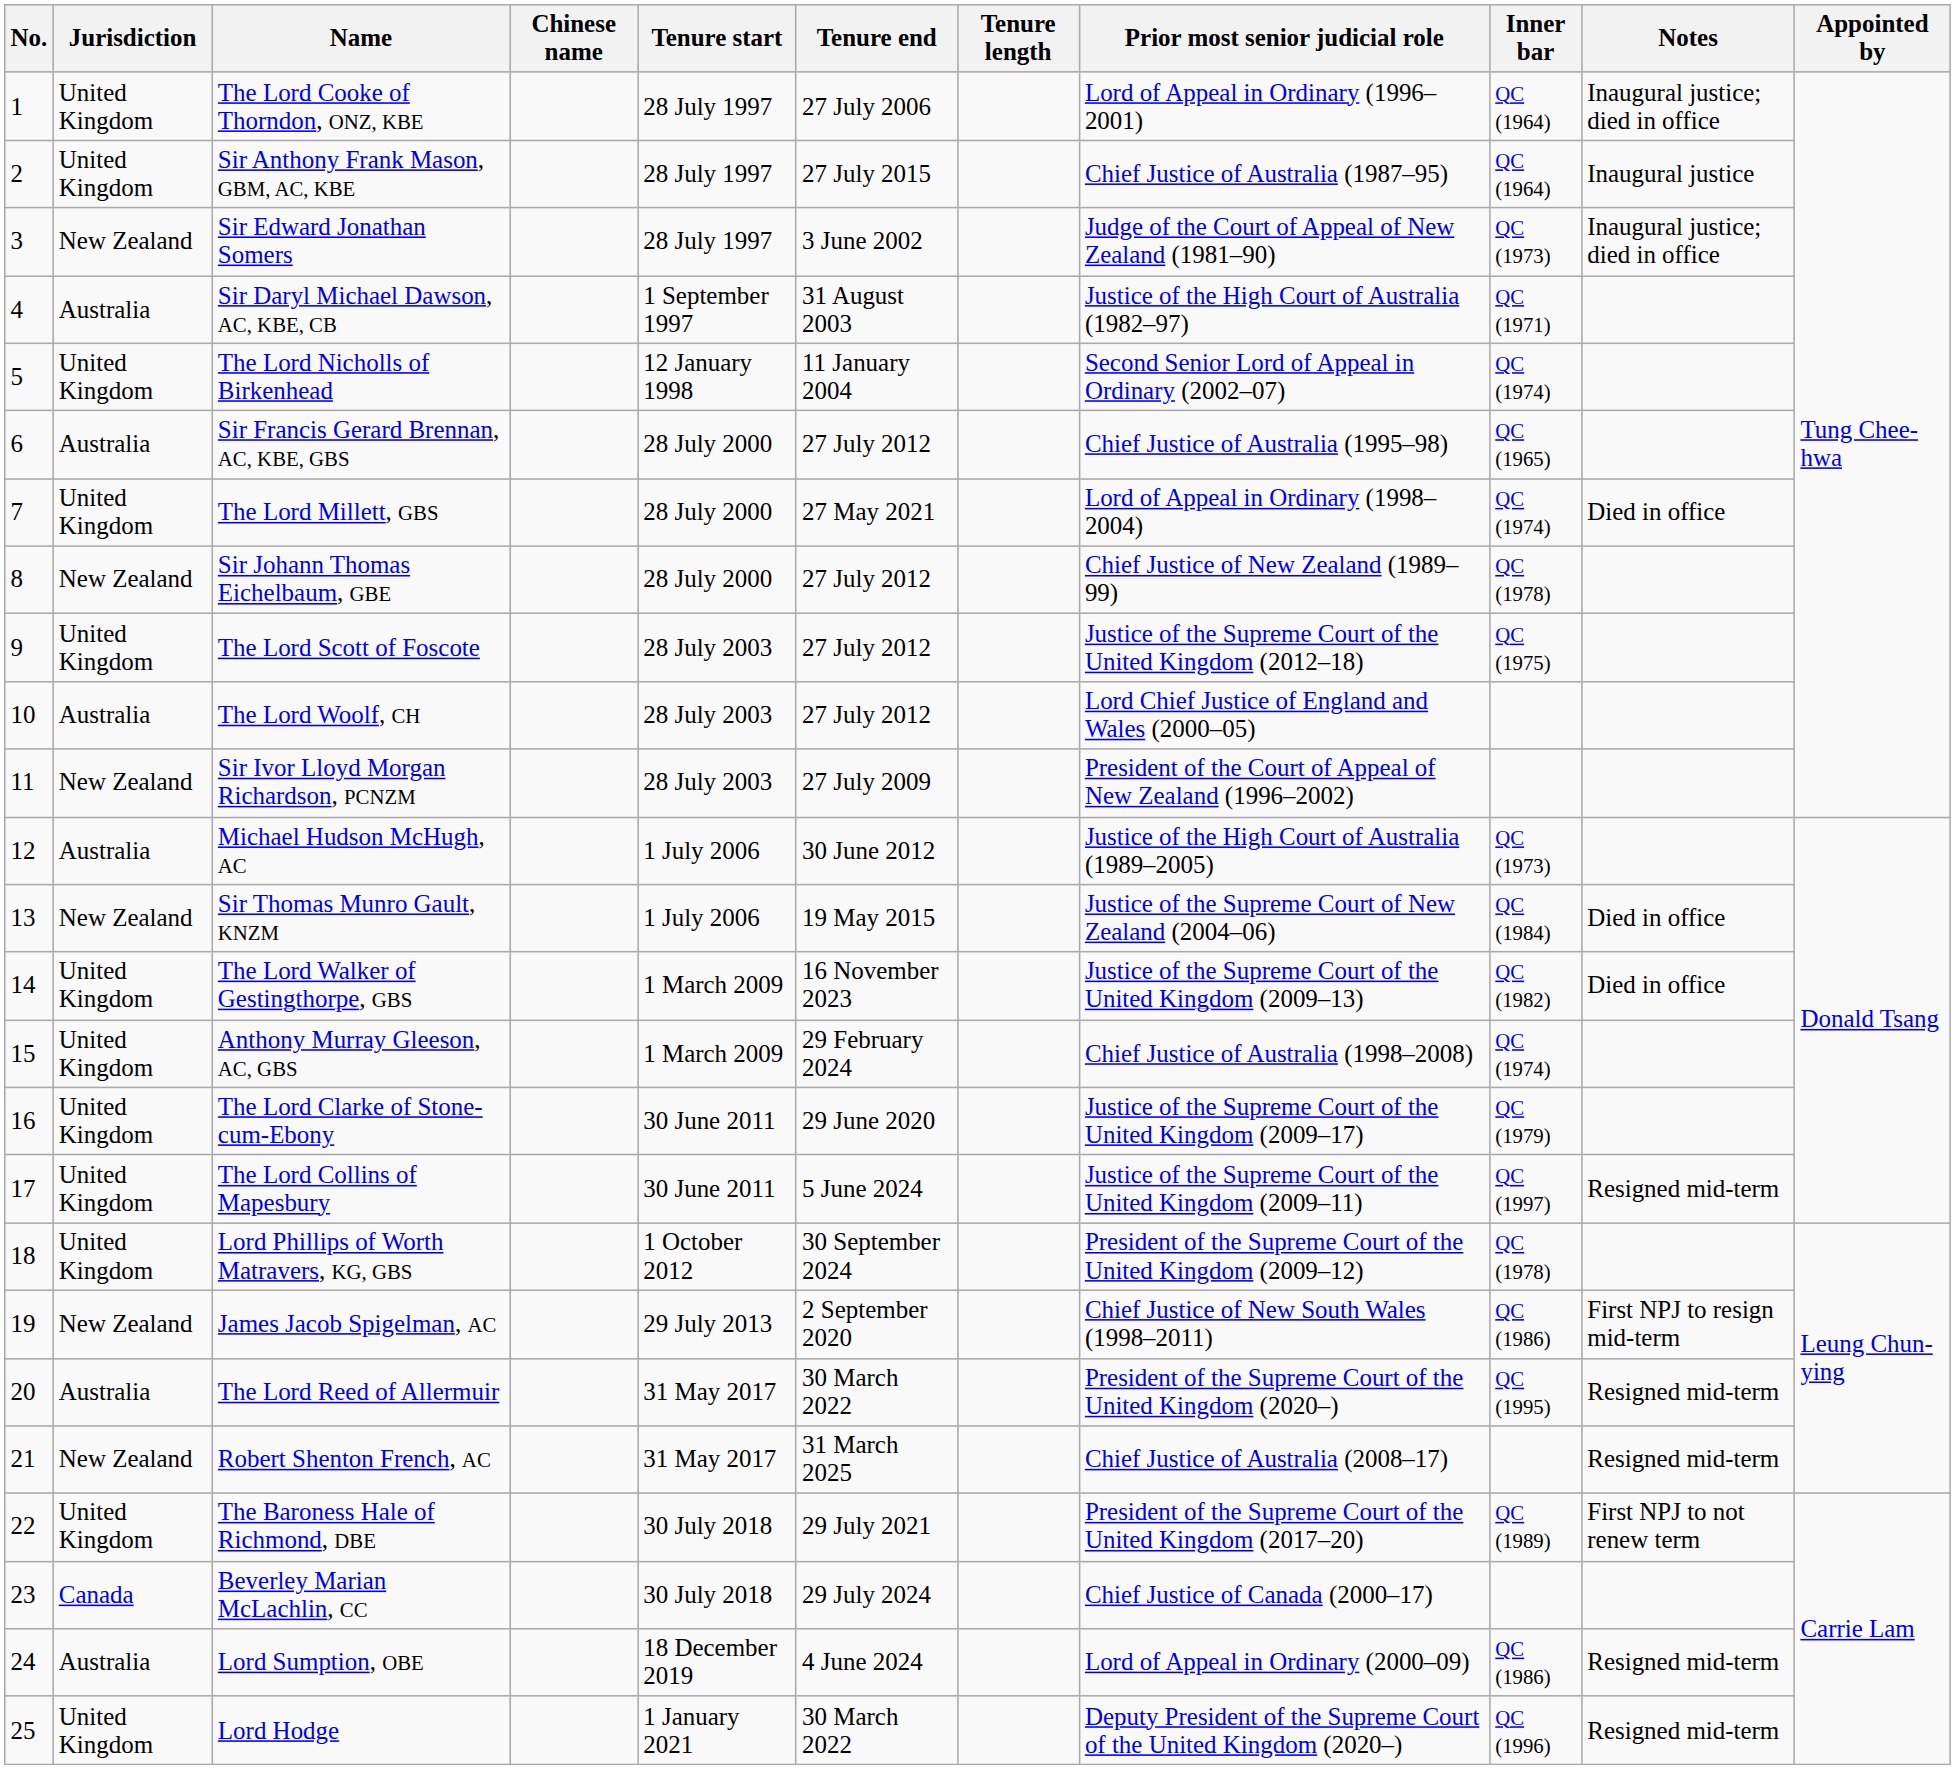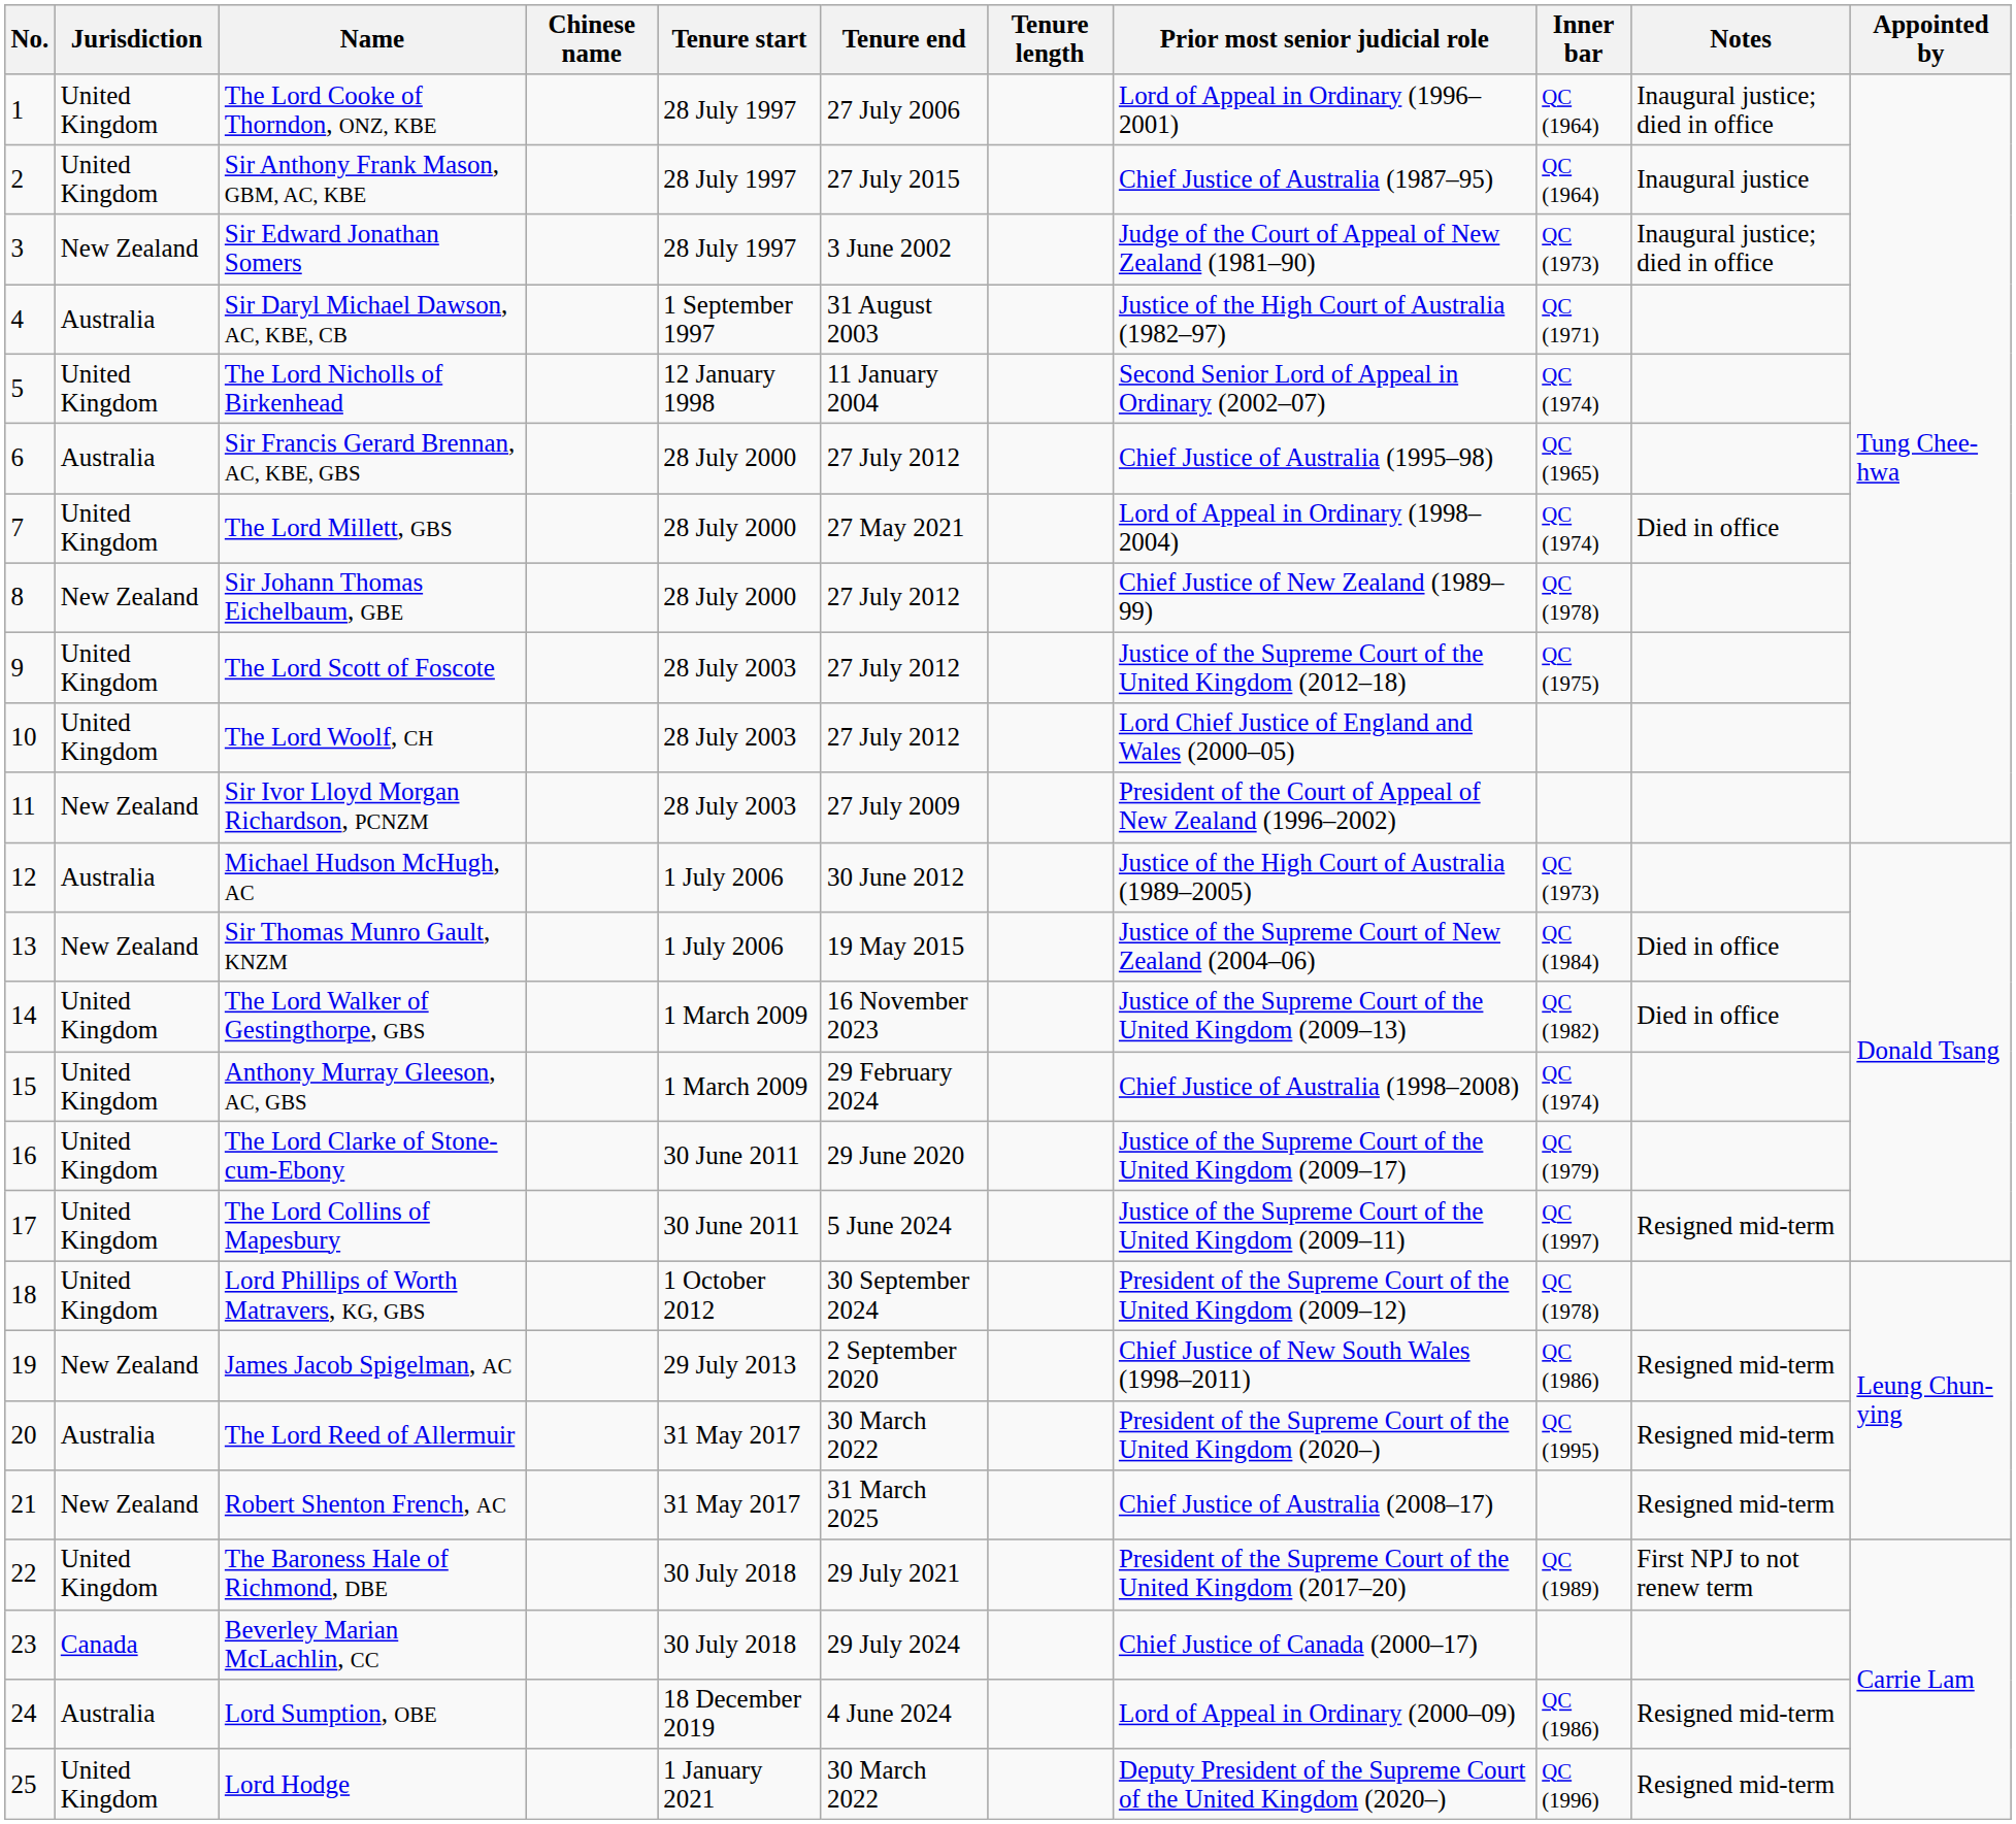The Lord Woolf, CH | Jurisdiction: Australia -> United Kingdom
James Jacob Spigelman, AC | Notes: First NPJ to resign mid-term -> Resigned mid-term
